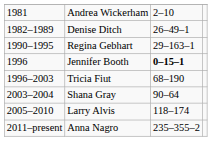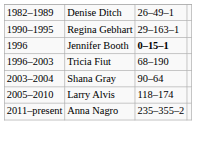- row: 1981 | Andrea Wickerham | 2–10
